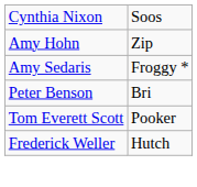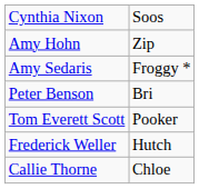+ row: Callie Thorne | Chloe
